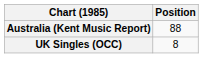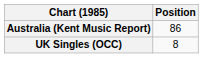Australia (Kent Music Report) | Position: 88 -> 86
